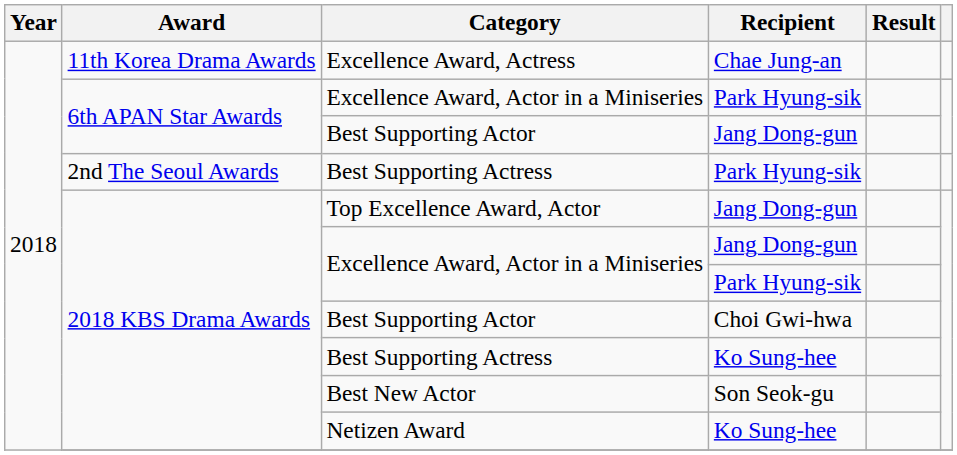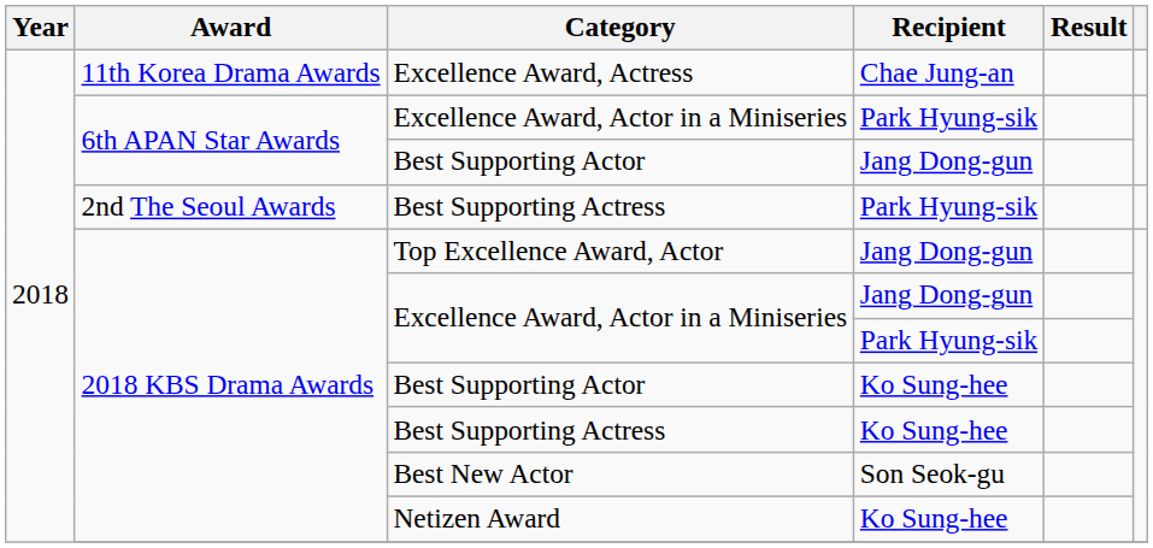2018 KBS Drama Awards / Best Supporting Actor | Recipient: Choi Gwi-hwa -> Ko Sung-hee
